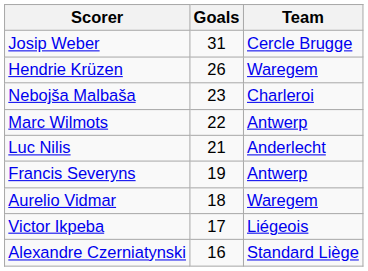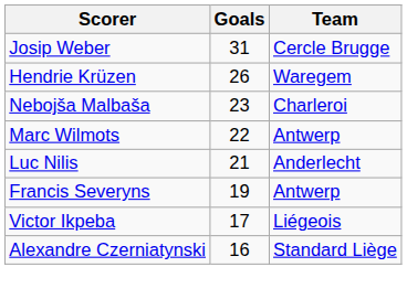- row: Aurelio Vidmar | 18 | Waregem
